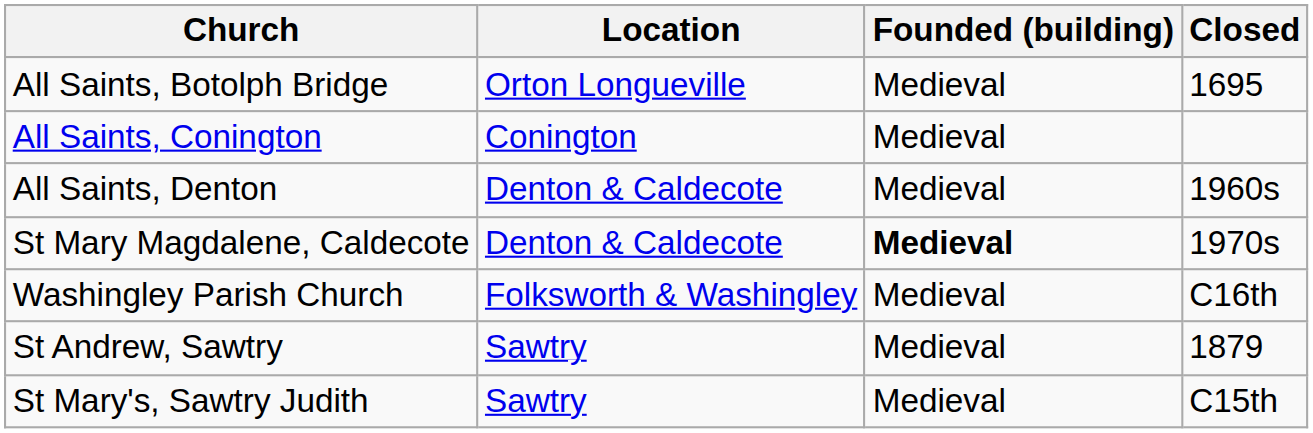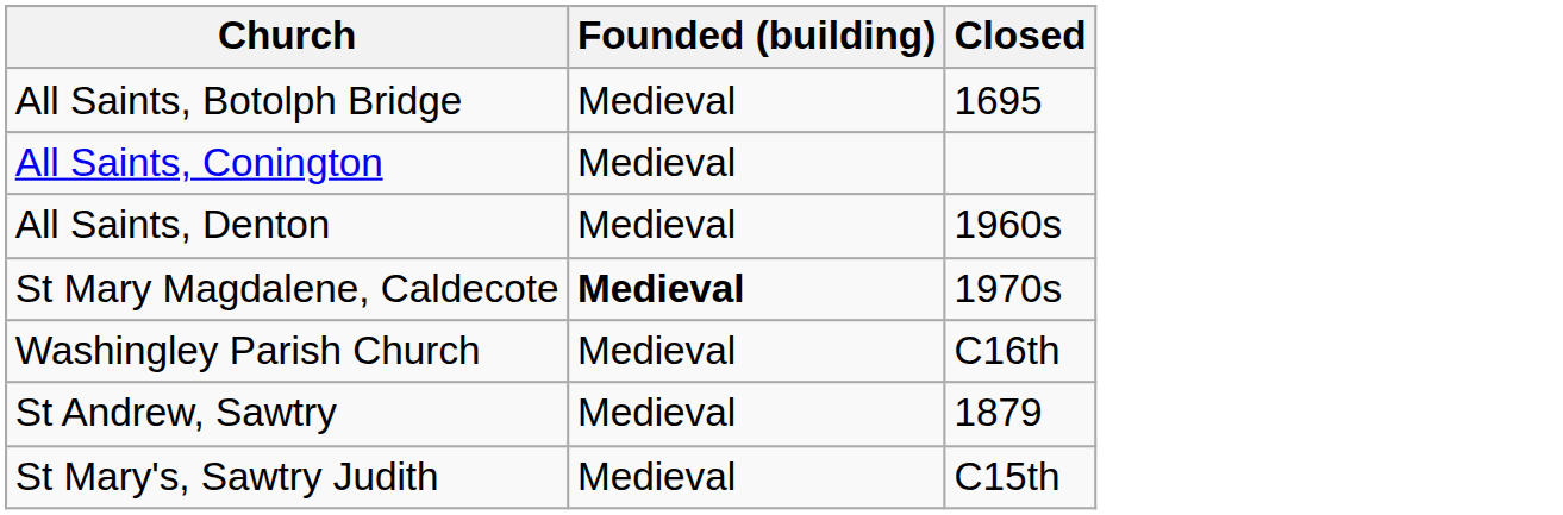- column: Location | Orton Longueville | Conington | Denton & Caldecote | Denton & Caldecote | Folksworth & Washingley | Sawtry | Sawtry
